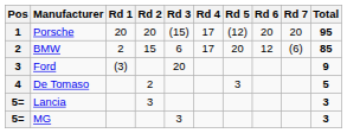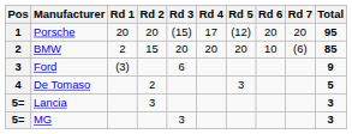BMW | Rd 3: 6 -> 20
BMW | Rd 4: 17 -> 20
BMW | Rd 6: 12 -> 10
Ford | Rd 3: 20 -> 6
